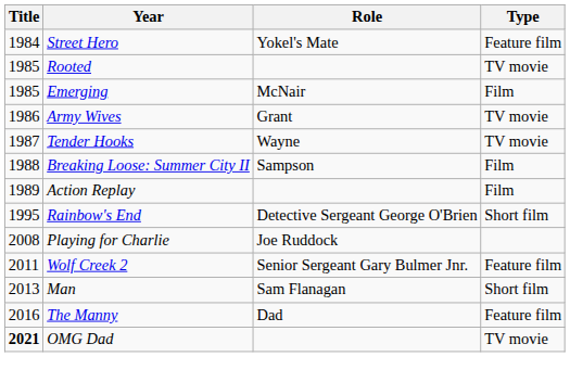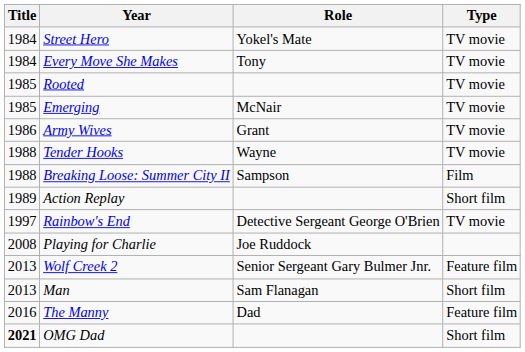Street Hero | Type: Feature film -> TV movie
+ row: 1984 | Every Move She Makes | Tony | TV movie
Emerging | Type: Film -> TV movie
Tender Hooks | Title: 1987 -> 1988
Action Replay | Type: Film -> Short film
Rainbow's End | Title: 1995 -> 1997
Rainbow's End | Type: Short film -> TV movie
Wolf Creek 2 | Title: 2011 -> 2013
OMG Dad | Type: TV movie -> Short film
